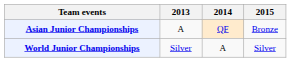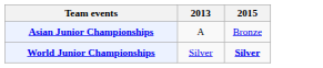- column: 2014 | QF | A
World Junior Championships | 2015: normal -> bold
